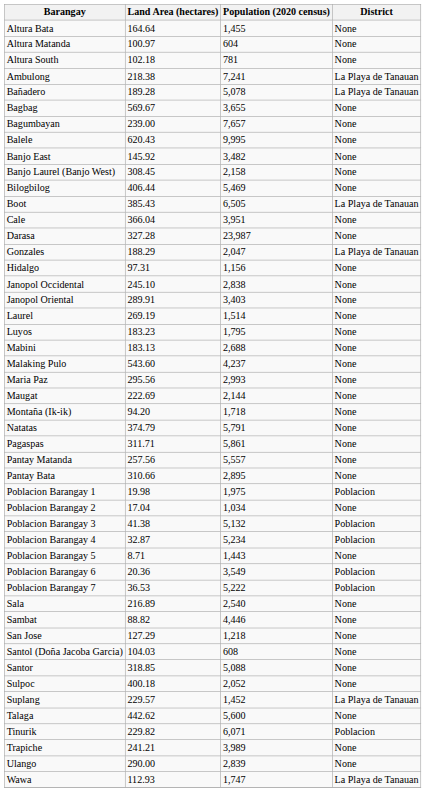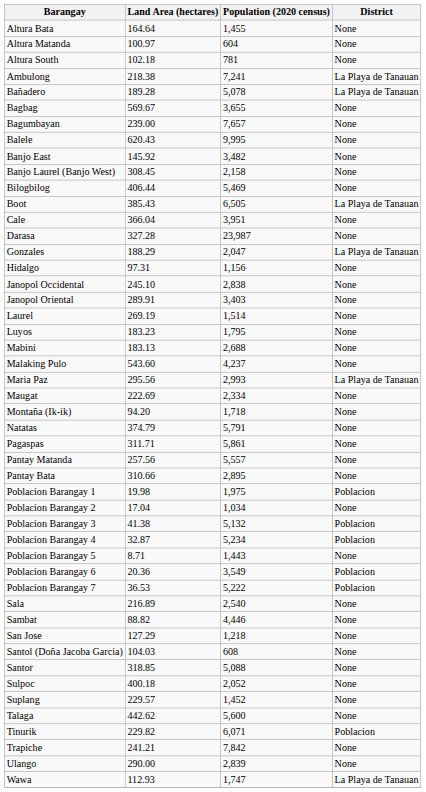Maria Paz | District: None -> La Playa de Tanauan
Maugat | Population (2020 census): 2,144 -> 2,334
Suplang | District: La Playa de Tanauan -> None
Trapiche | Population (2020 census): 3,989 -> 7,842
